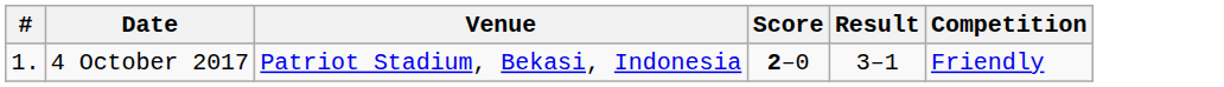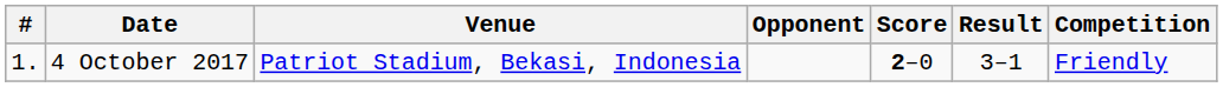+ column: Opponent
